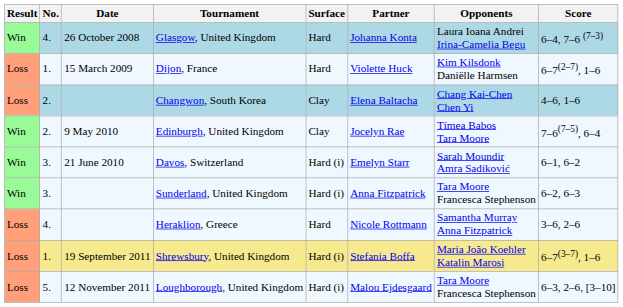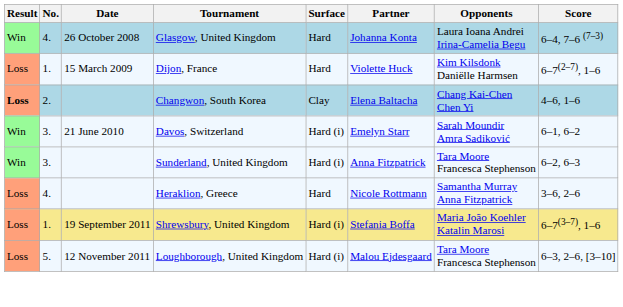Changwon, South Korea | Result: normal -> bold
- row: Win | 2. | 9 May 2010 | Edinburgh, United Kingdom | Clay | Jocelyn Rae | Tímea Babos Tara Moore | 7–6(7–5), 6–4
